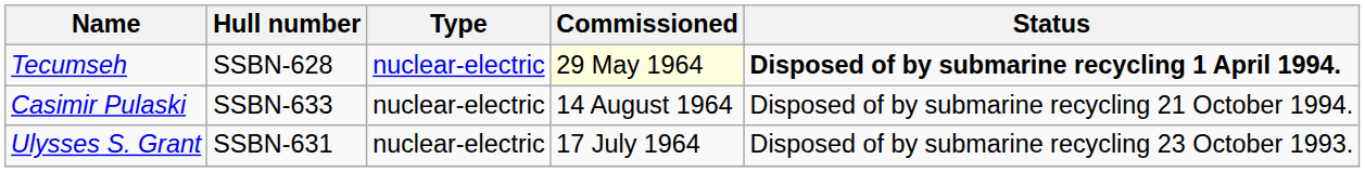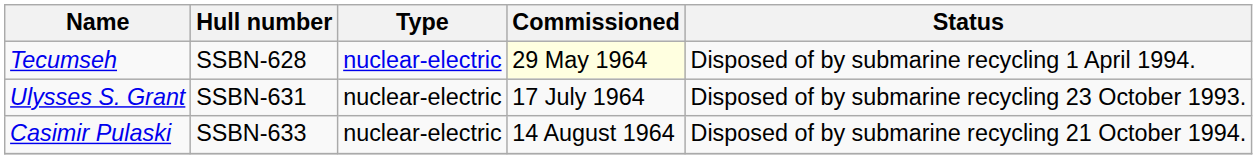Tecumseh | Status: bold -> normal
rows swapped: Ulysses S. Grant <-> Casimir Pulaski
